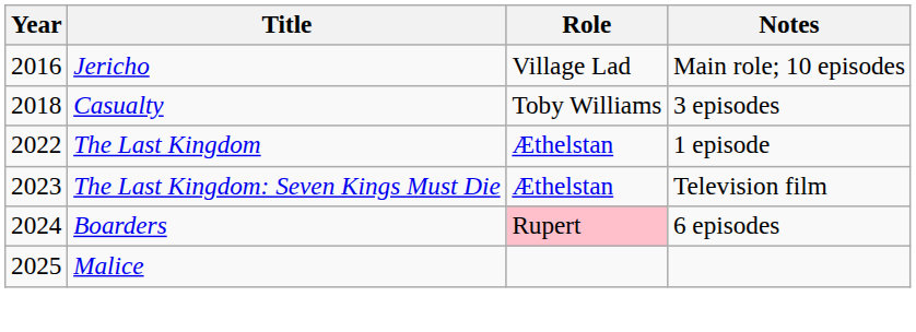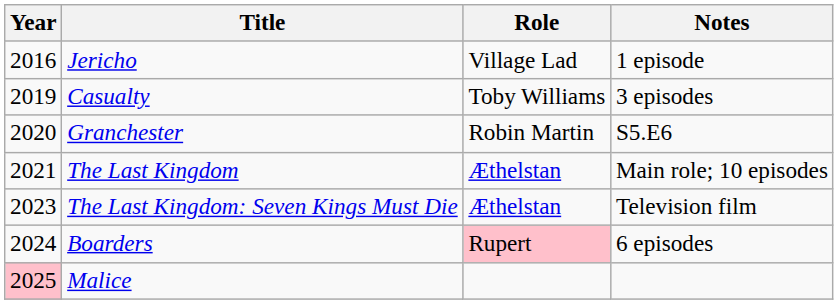Jericho | Notes: Main role; 10 episodes -> 1 episode
Casualty | Year: 2018 -> 2019
+ row: 2020 | Granchester | Robin Martin | S5.E6
The Last Kingdom | Year: 2022 -> 2021
The Last Kingdom | Notes: 1 episode -> Main role; 10 episodes
Malice | Year: no background -> pink background
